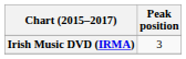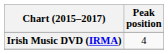Irish Music DVD (IRMA) | Peak position: 3 -> 4
